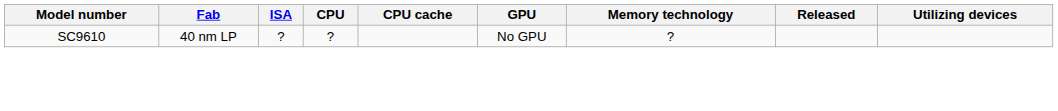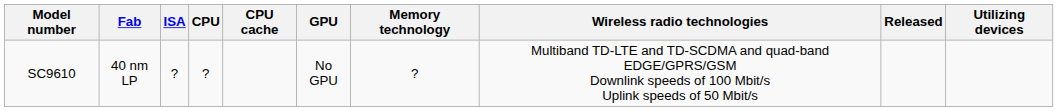+ column: Wireless radio technologies | Multiband TD-LTE and TD-SCDMA and quad-band EDGE/GPRS/GSM Downlink speeds of 100 Mbit/s Uplink speeds of 50 Mbit/s
